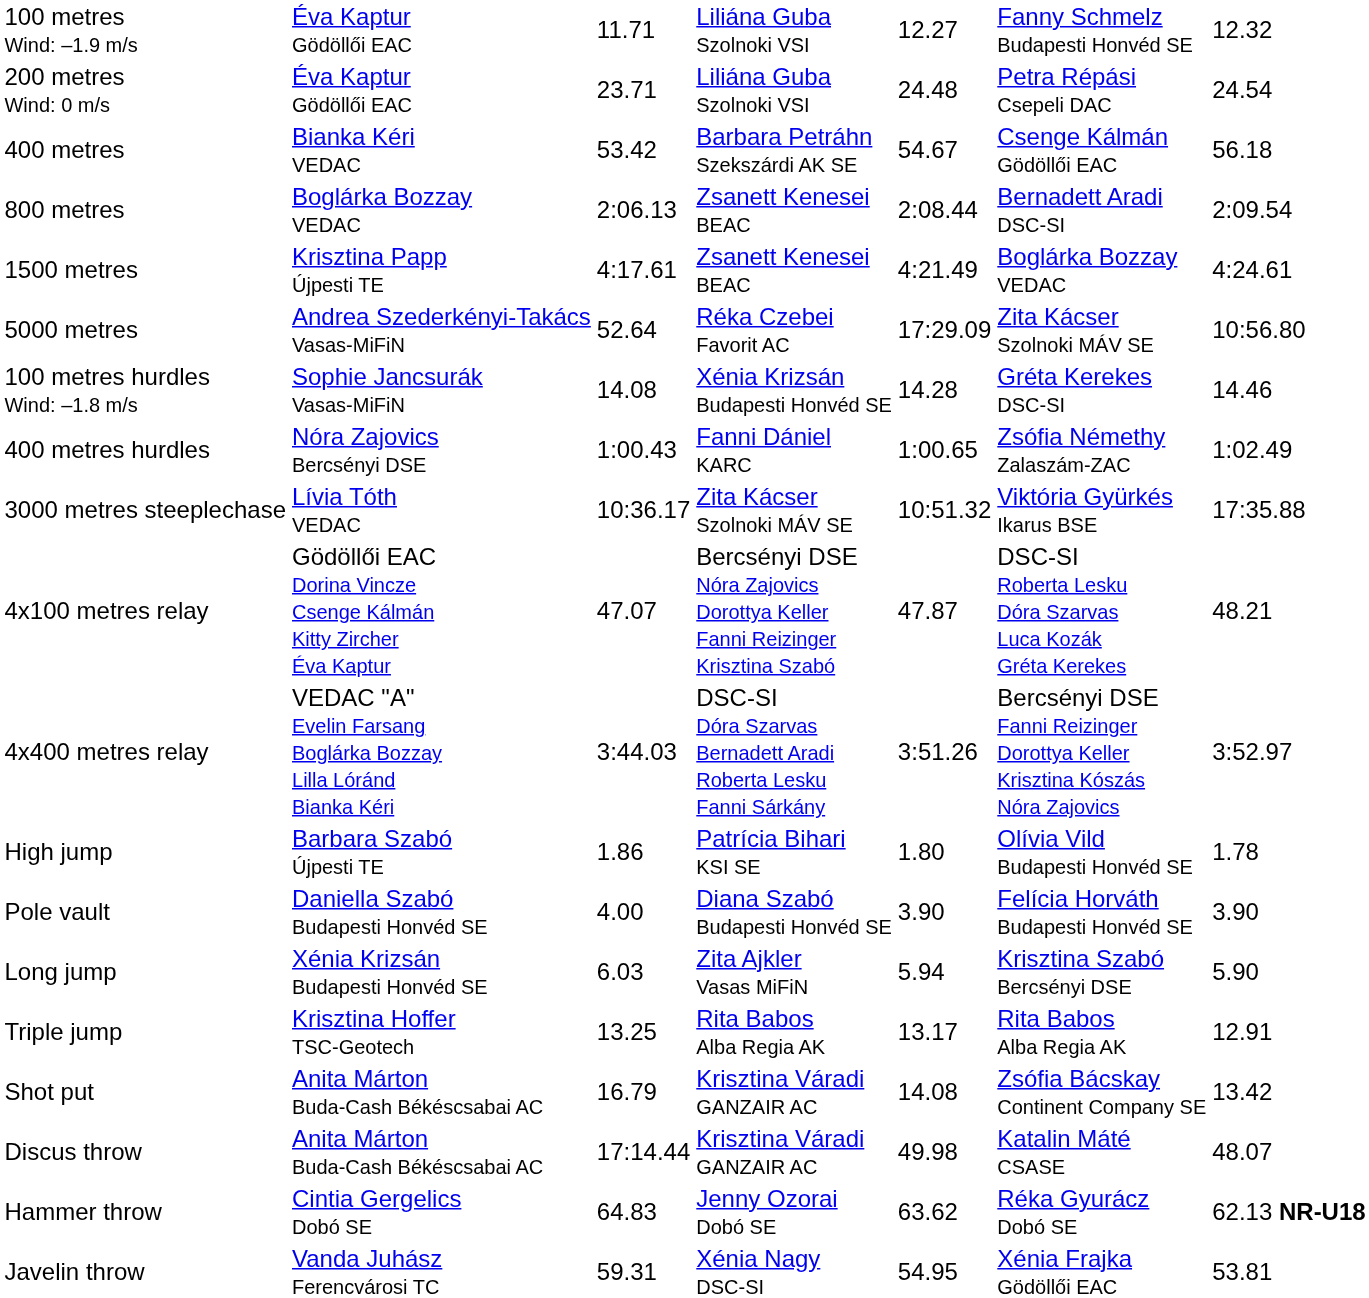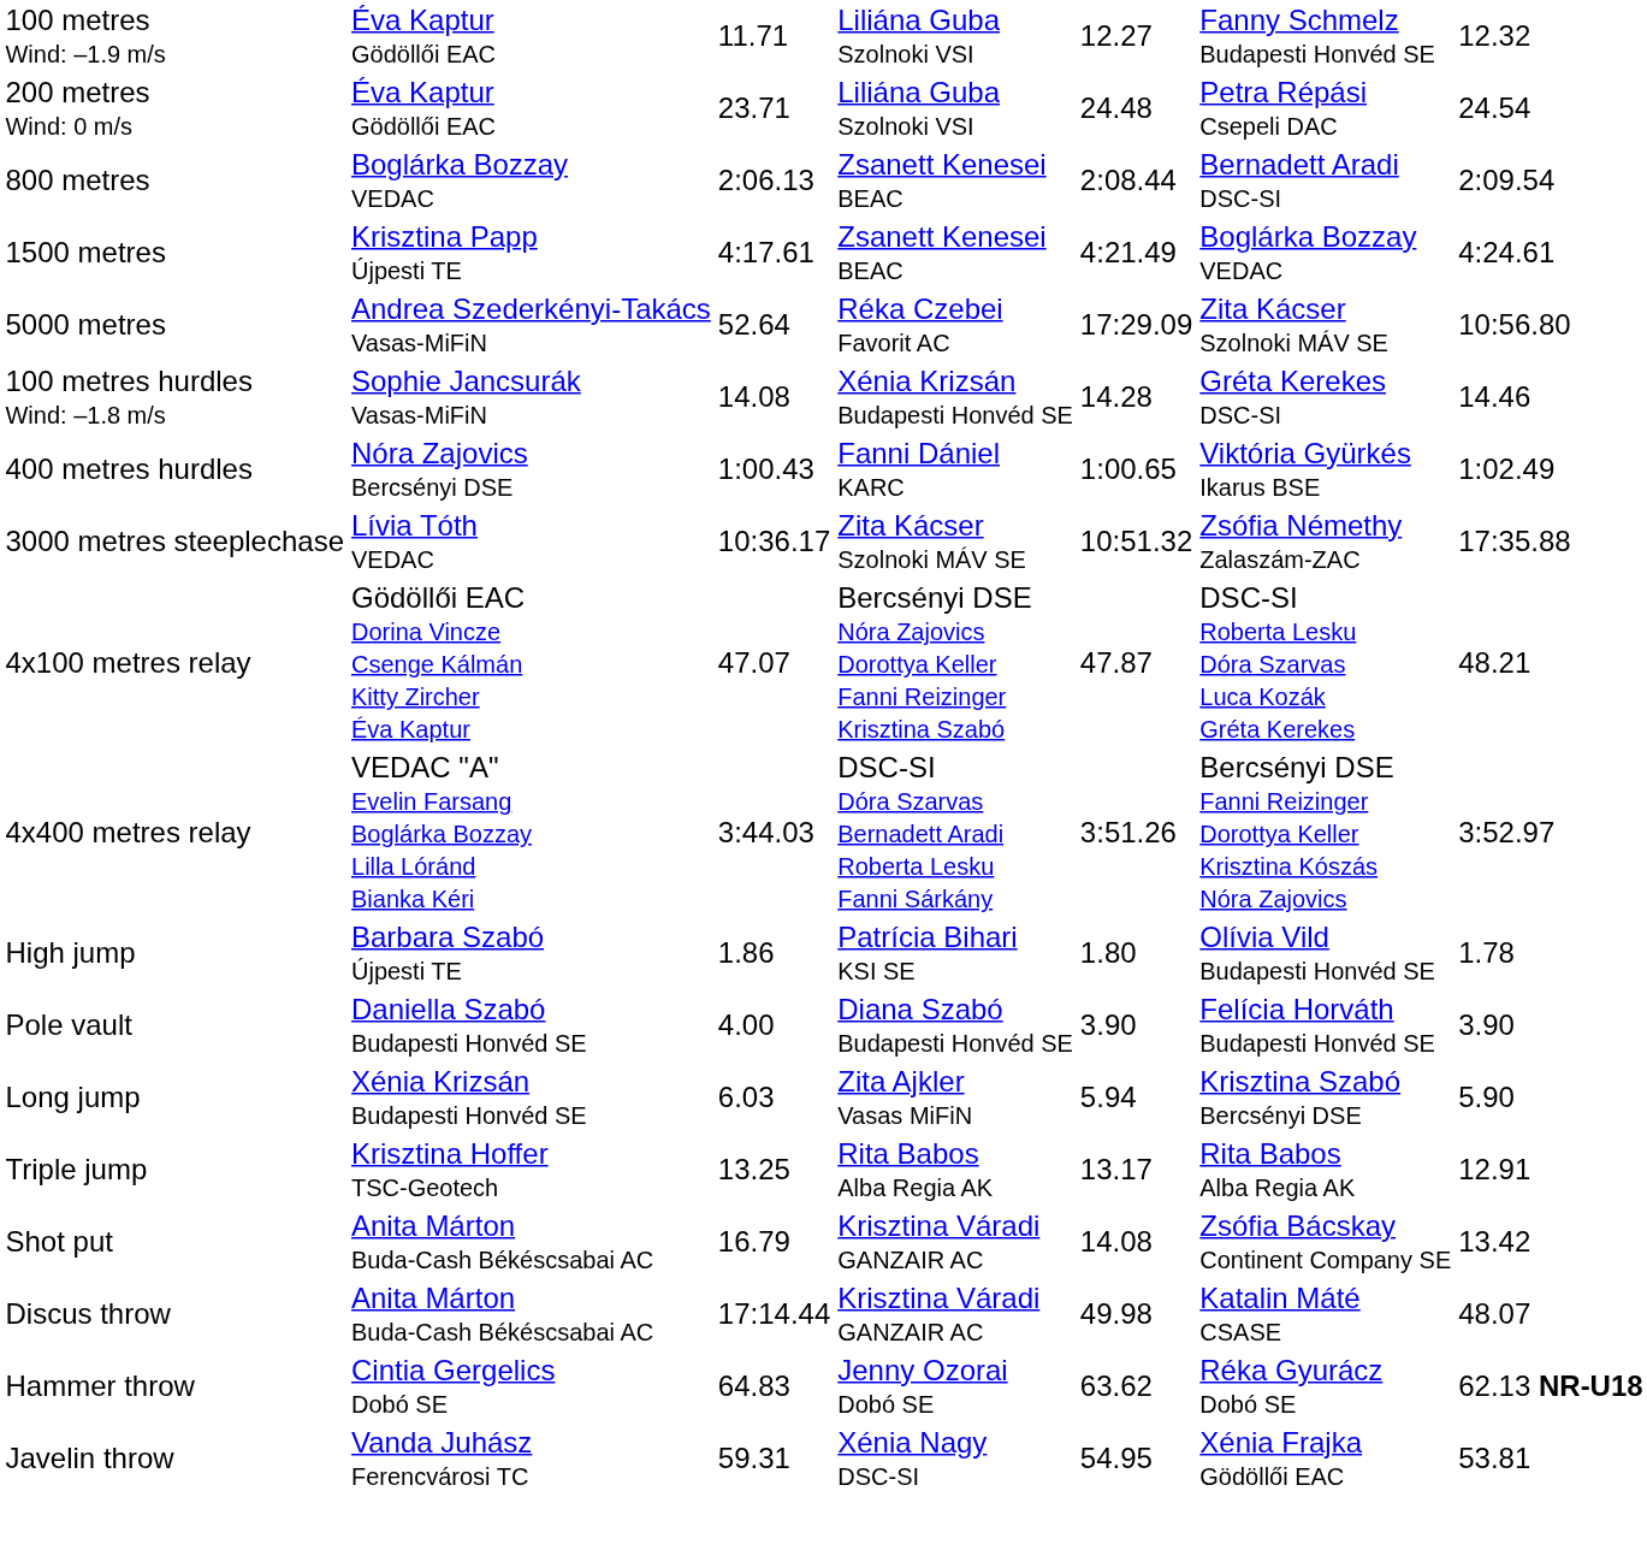- row: 400 metres | Bianka Kéri VEDAC | 53.42 | Barbara Petráhn Szekszárdi AK SE | 54.67 | Csenge Kálmán Gödöllői EAC | 56.18
400 metres hurdles | column 6: Zsófia Némethy Zalaszám-ZAC -> Viktória Gyürkés Ikarus BSE
3000 metres steeplechase | column 6: Viktória Gyürkés Ikarus BSE -> Zsófia Némethy Zalaszám-ZAC
